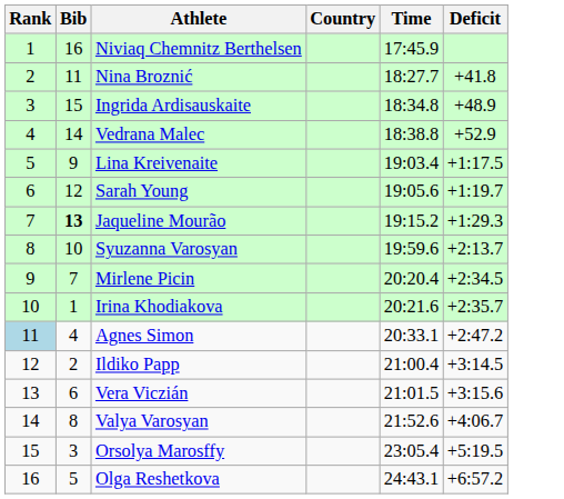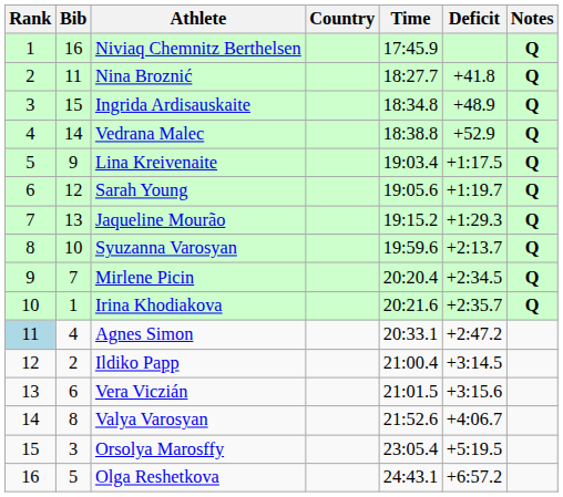+ column: Notes | Q | Q | Q | Q | Q | Q | Q | Q | Q | Q
Jaqueline Mourão | Bib: bold -> normal
